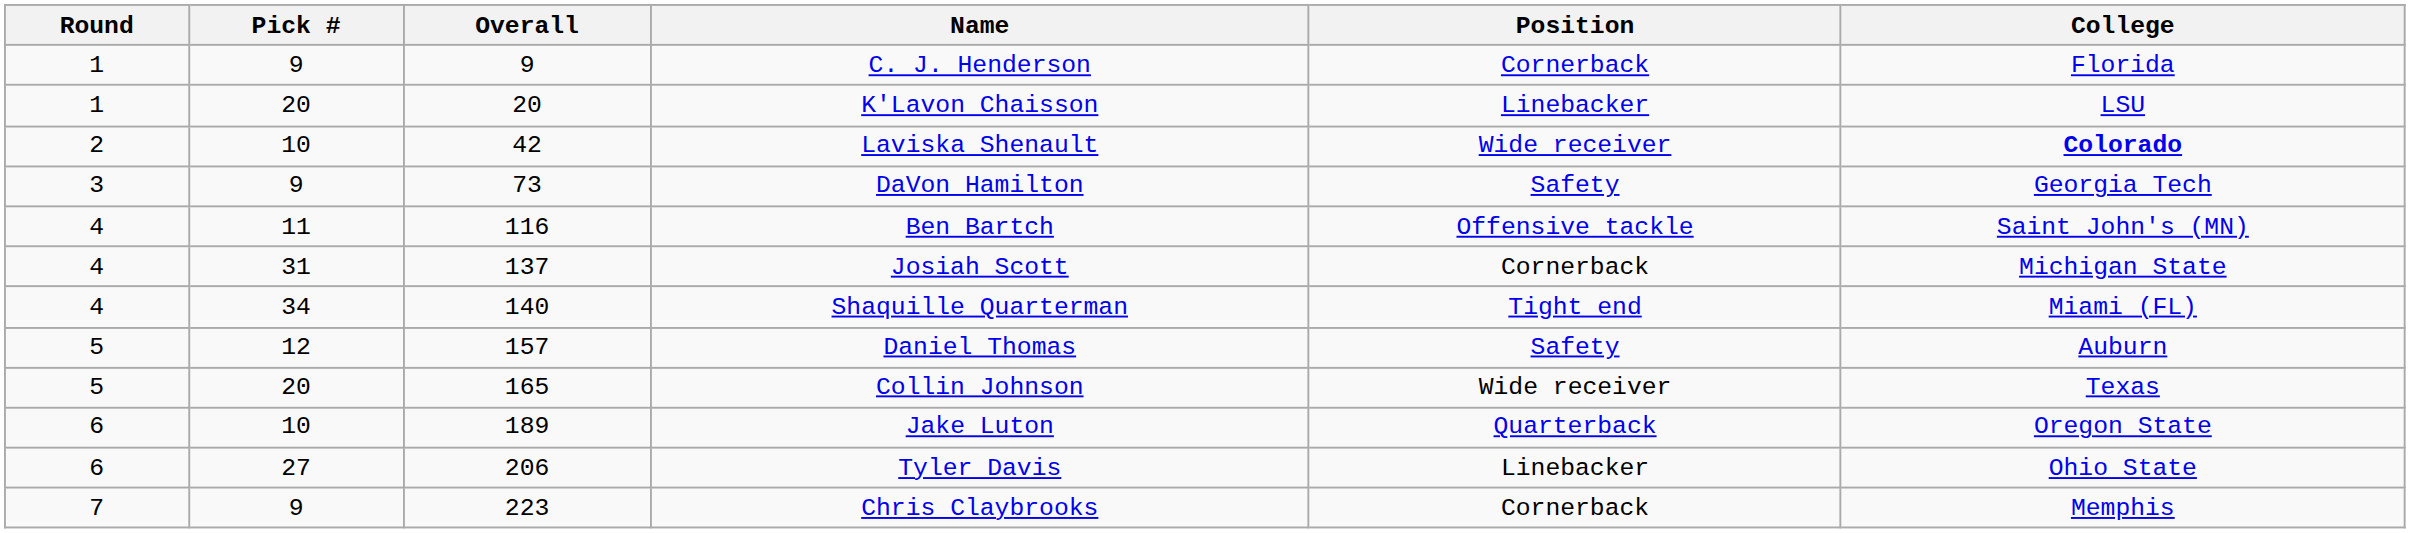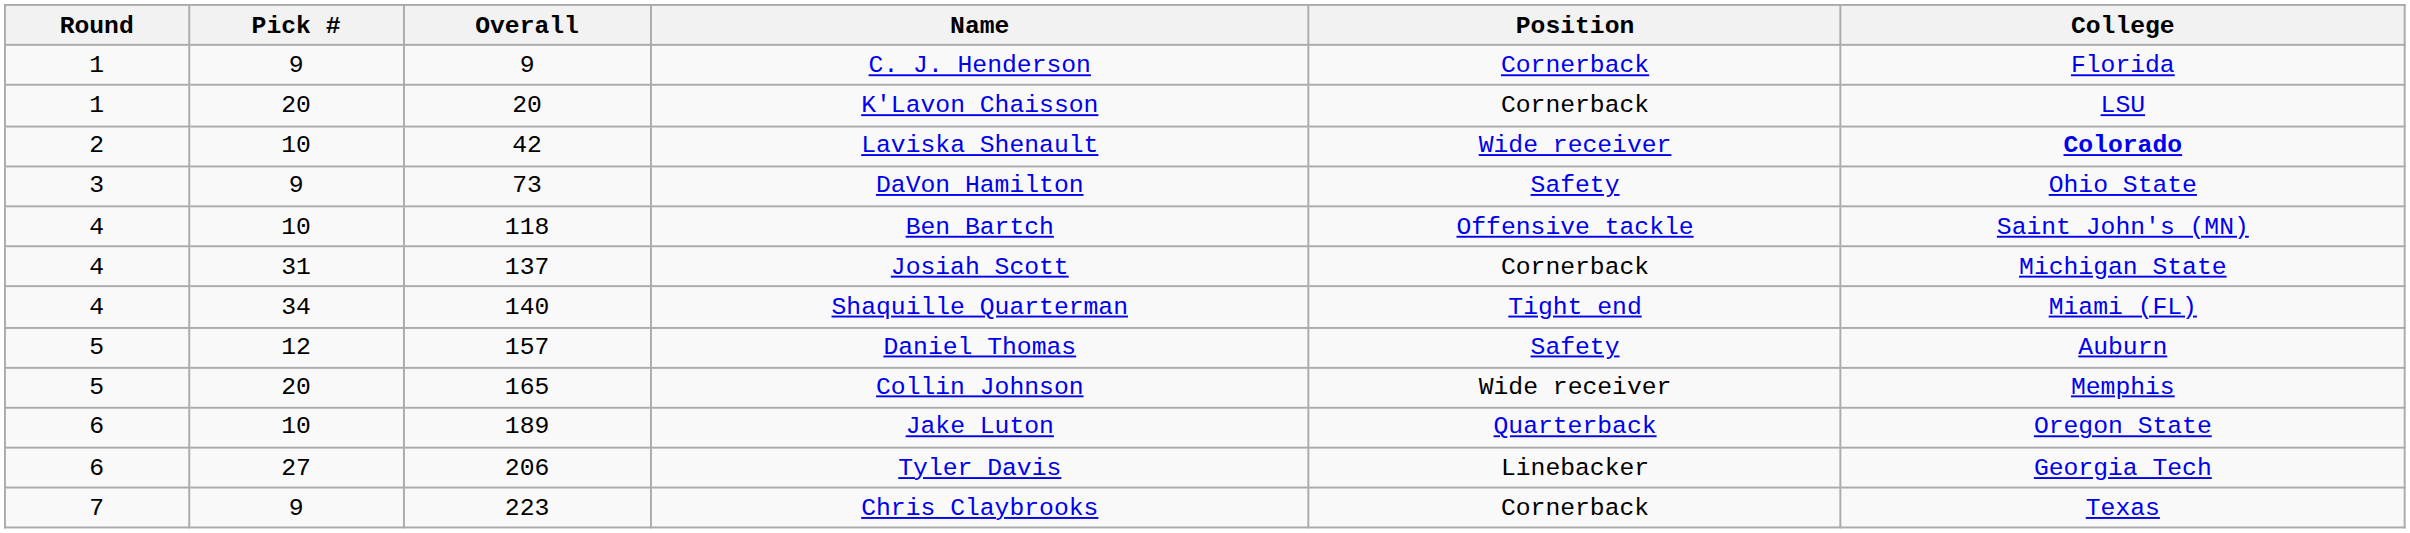K'Lavon Chaisson | Position: Linebacker -> Cornerback
DaVon Hamilton | College: Georgia Tech -> Ohio State
Ben Bartch | Pick #: 11 -> 10
Ben Bartch | Overall: 116 -> 118
Collin Johnson | College: Texas -> Memphis
Tyler Davis | College: Ohio State -> Georgia Tech
Chris Claybrooks | College: Memphis -> Texas
